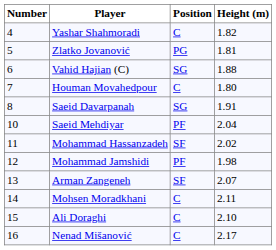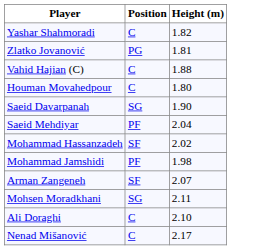- column: Number | 4 | 5 | 6 | 7 | 8 | 10 | 11 | 12 | 13 | 14 | 15 | 16
Vahid Hajian (C) | Position: SG -> C
Saeid Davarpanah | Height (m): 1.91 -> 1.90
Mohsen Moradkhani | Position: C -> SG
